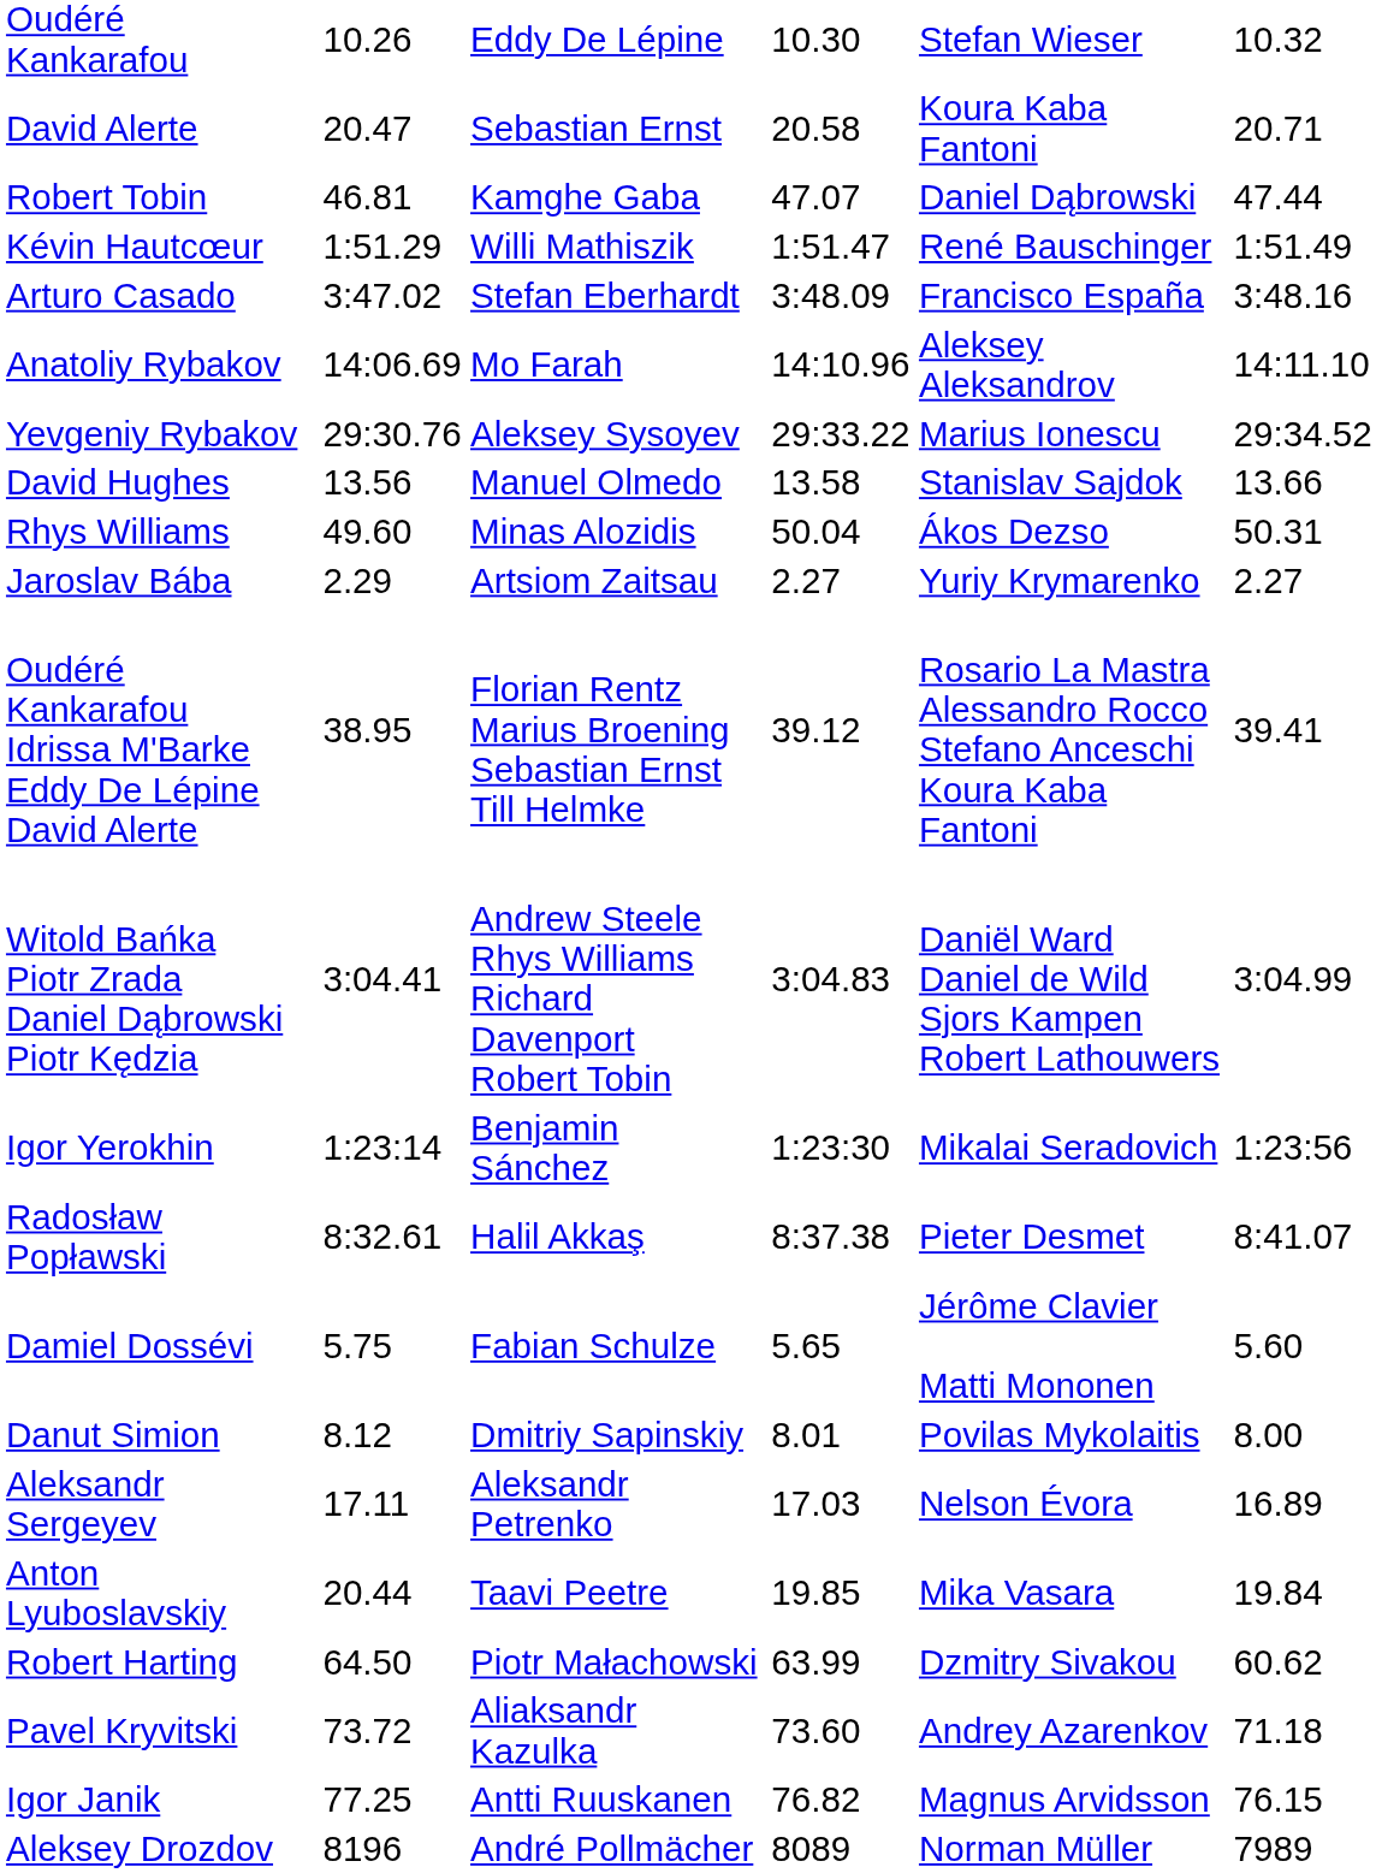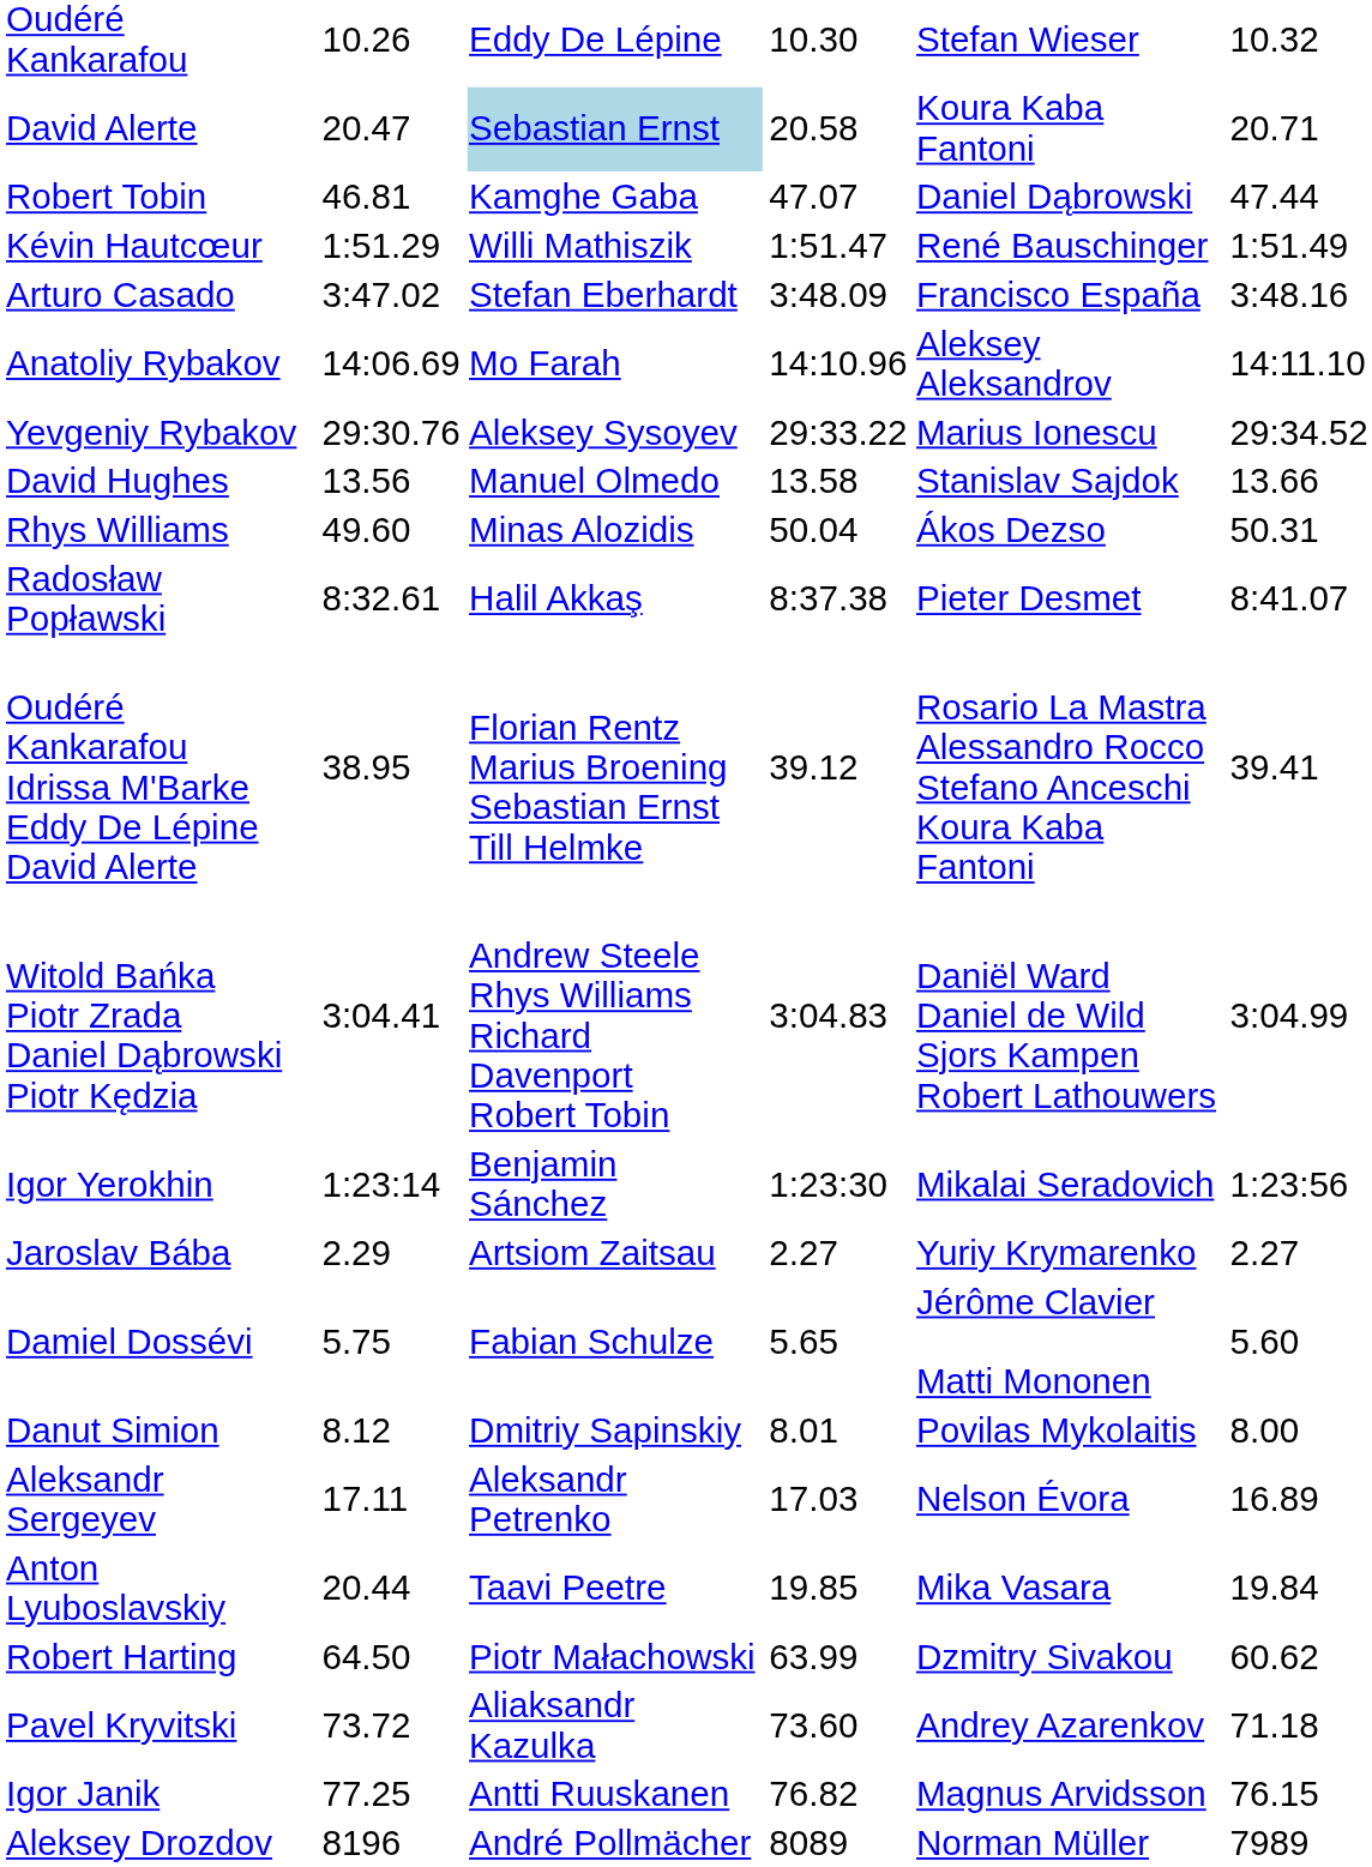David Alerte | column 4: no background -> lightblue background
rows swapped: Radosław Popławski <-> Jaroslav Bába
